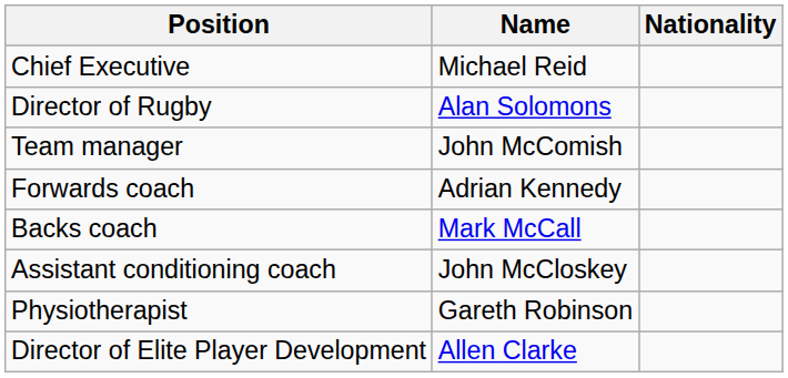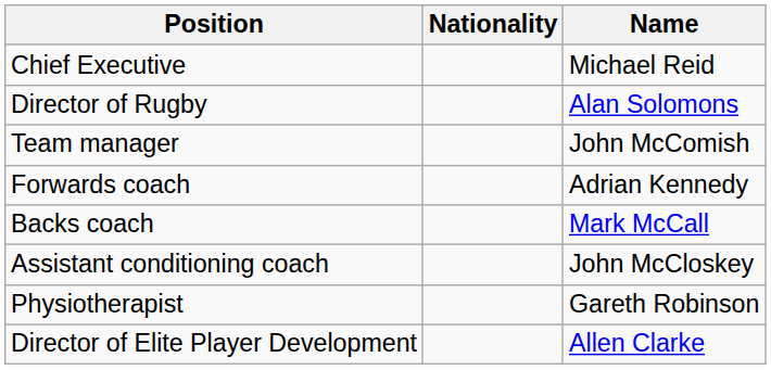columns swapped: Name <-> Nationality
